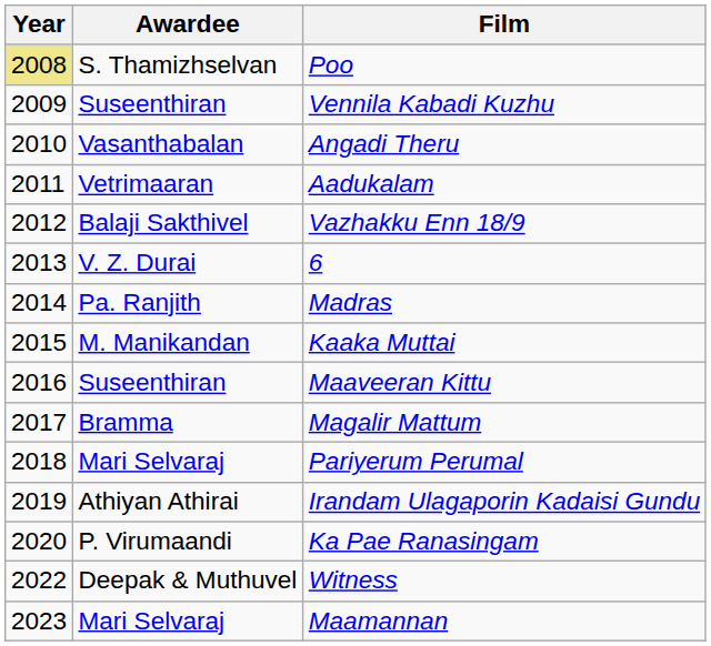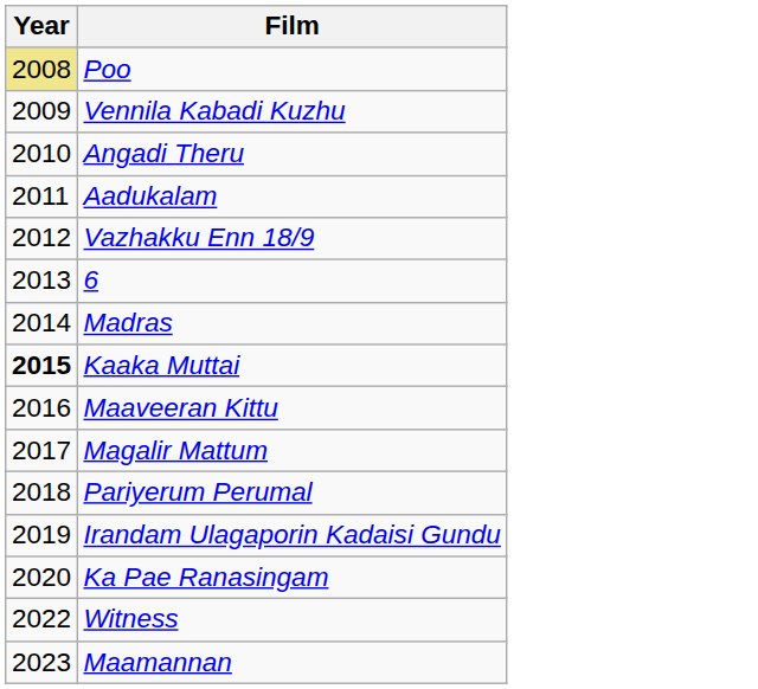- column: Awardee | S. Thamizhselvan | Suseenthiran | Vasanthabalan | Vetrimaaran | Balaji Sakthivel | V. Z. Durai | Pa. Ranjith | M. Manikandan | Suseenthiran | Bramma | Mari Selvaraj | Athiyan Athirai | P. Virumaandi | Deepak & Muthuvel | Mari Selvaraj
Kaaka Muttai | Year: normal -> bold
